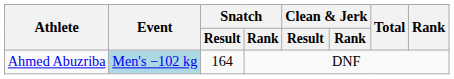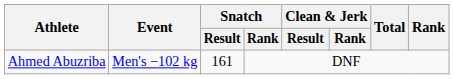Ahmed Abuzriba | Event: lightblue background -> no background
Ahmed Abuzriba | Snatch / Result: 164 -> 161
